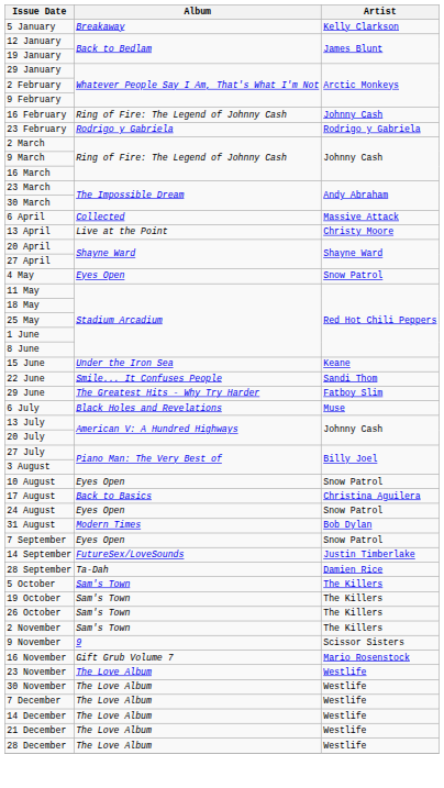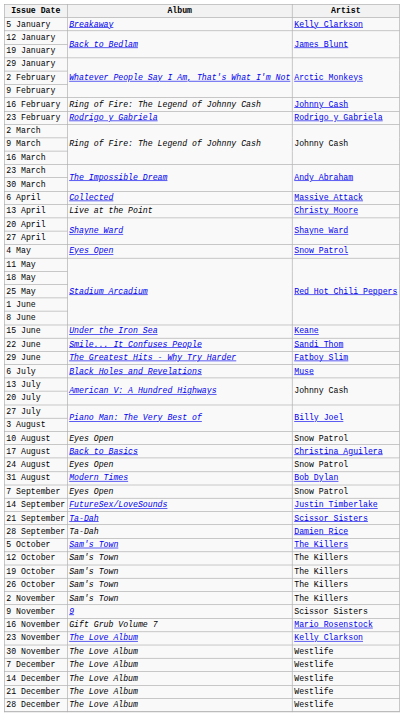+ row: 21 September | Ta-Dah | Scissor Sisters
+ row: 12 October | Sam's Town | The Killers
23 November | Artist: Westlife -> Kelly Clarkson
